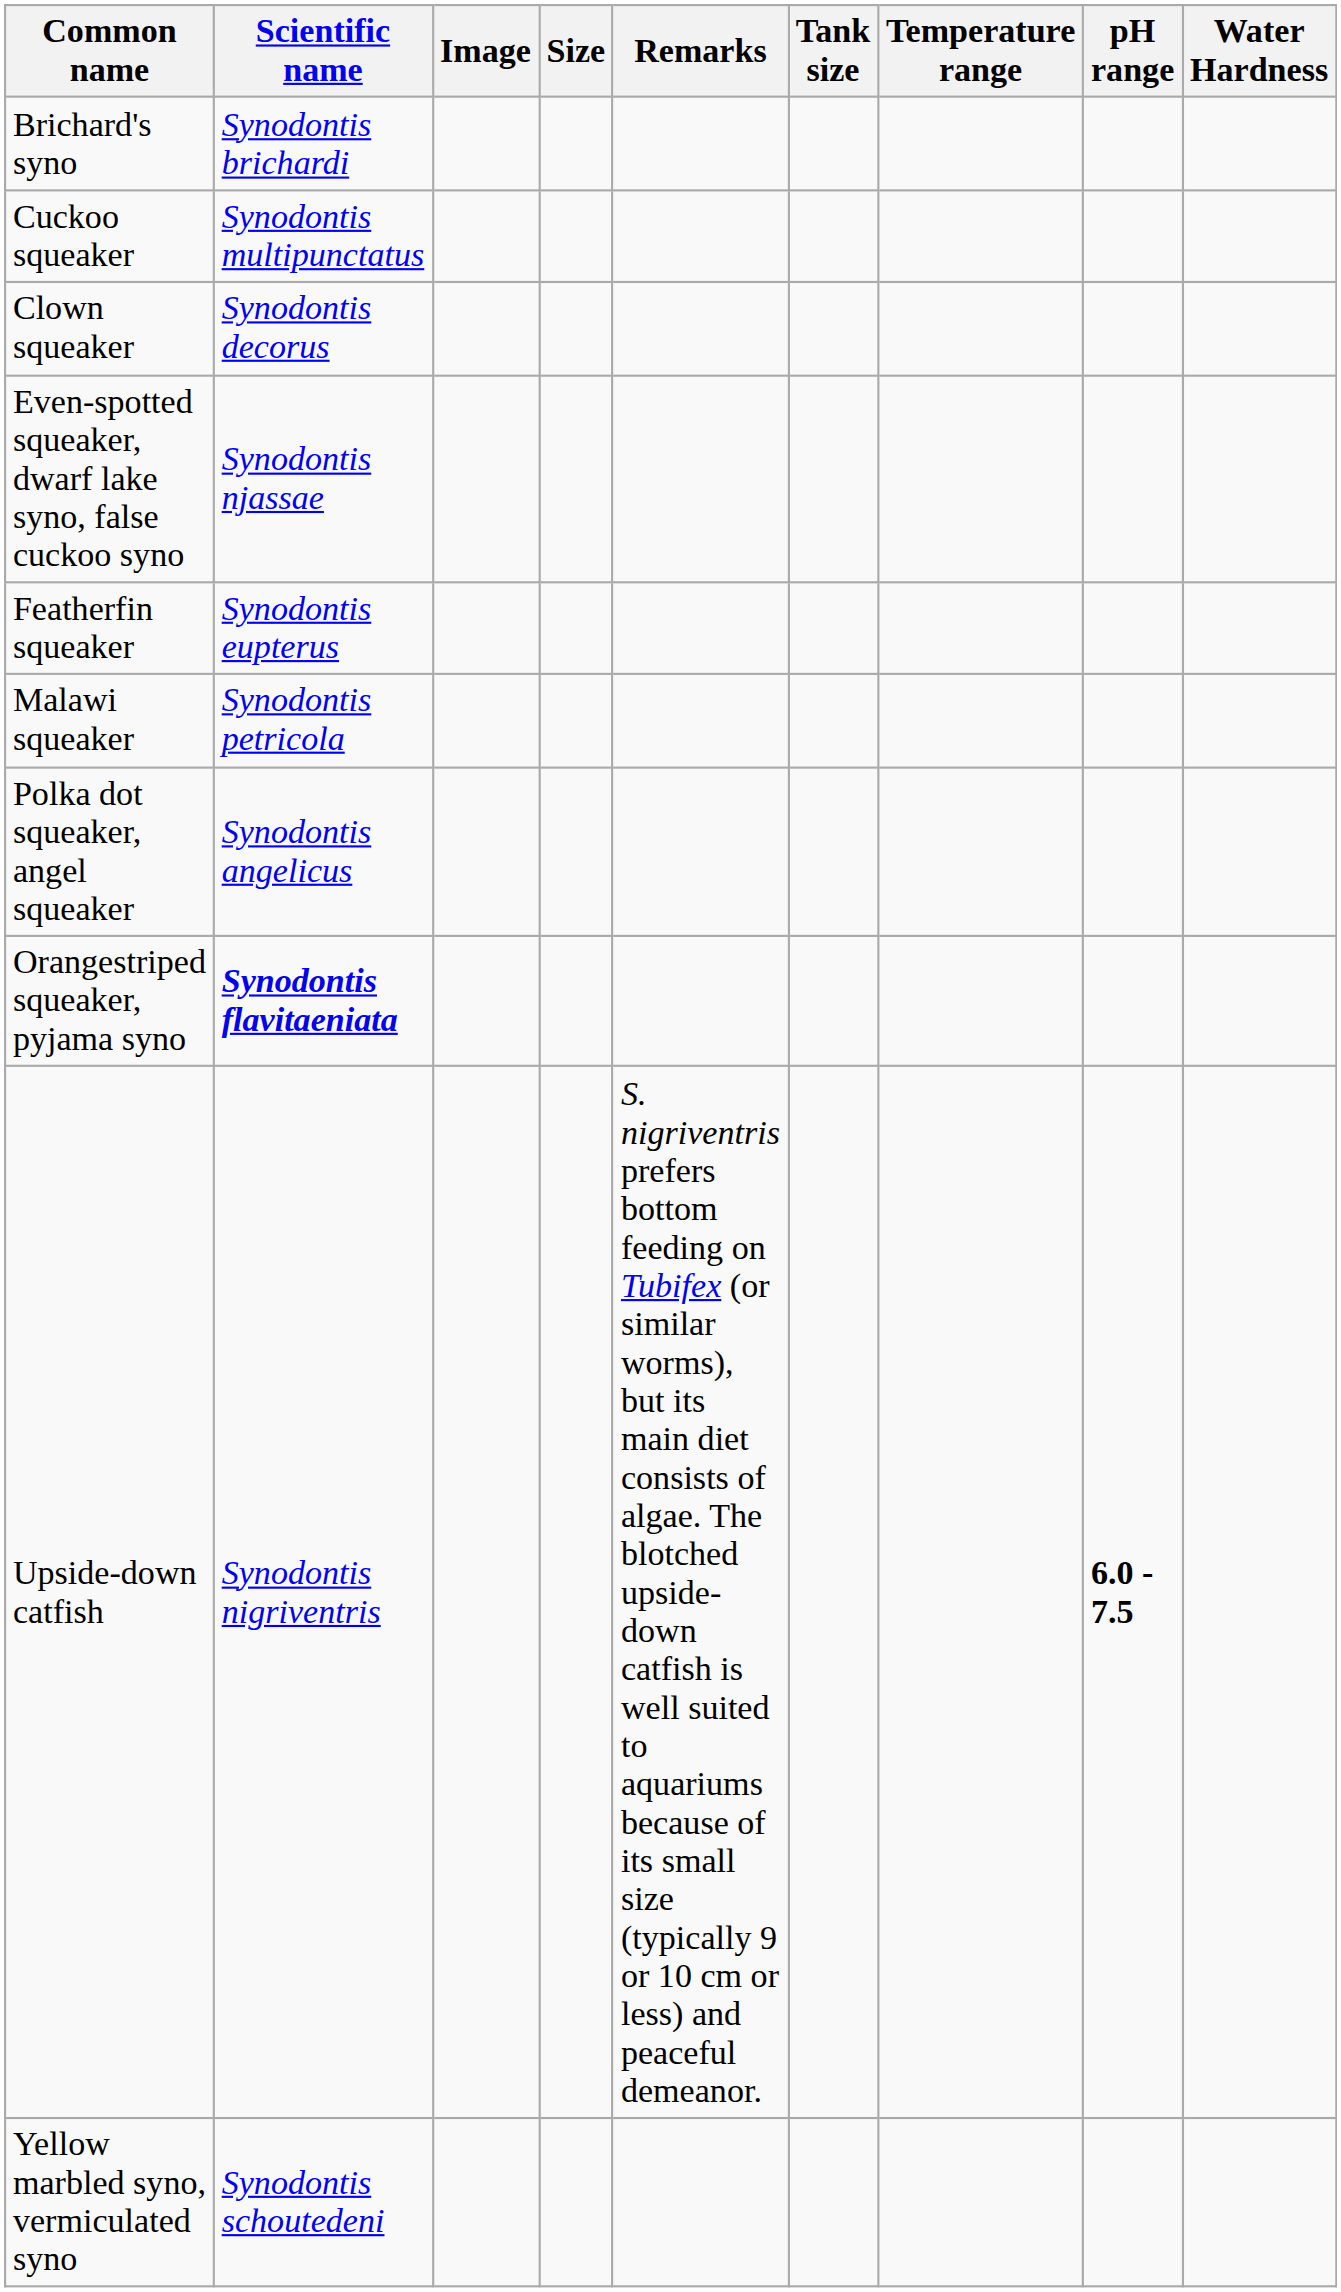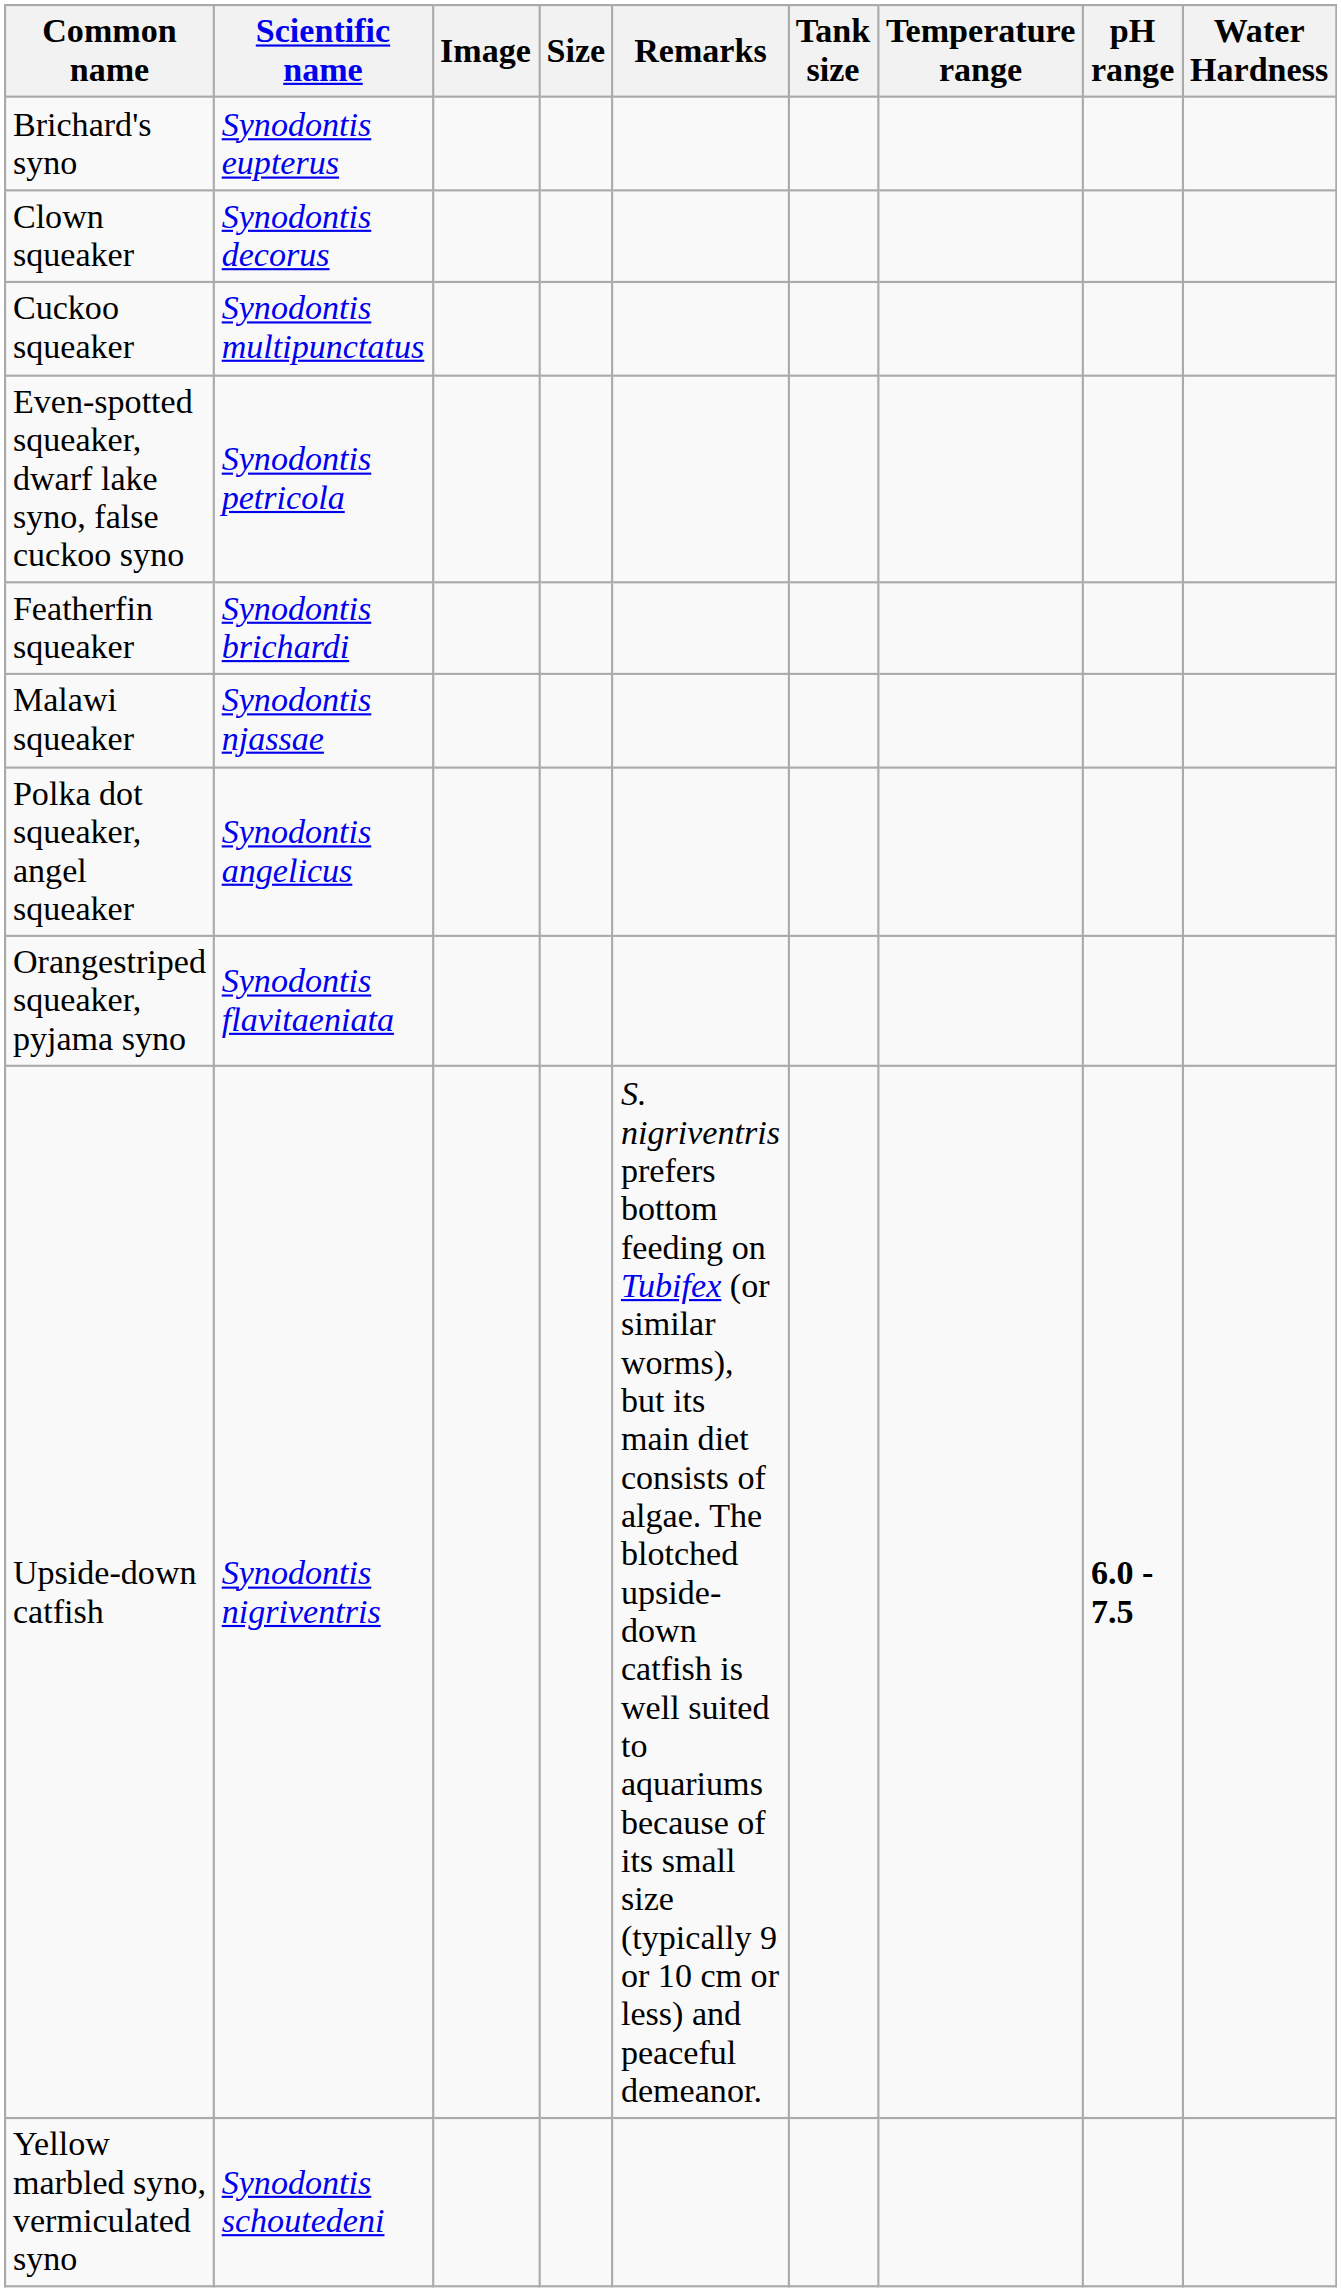Brichard's syno | Scientific name: Synodontis brichardi -> Synodontis eupterus
rows swapped: Cuckoo squeaker <-> Clown squeaker
Even-spotted squeaker, dwarf lake syno, false cuckoo syno | Scientific name: Synodontis njassae -> Synodontis petricola
Featherfin squeaker | Scientific name: Synodontis eupterus -> Synodontis brichardi
Malawi squeaker | Scientific name: Synodontis petricola -> Synodontis njassae
Orangestriped squeaker, pyjama syno | Scientific name: bold -> normal
